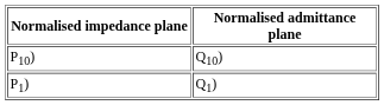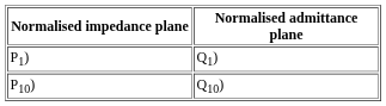rows swapped: P1) <-> P10)
